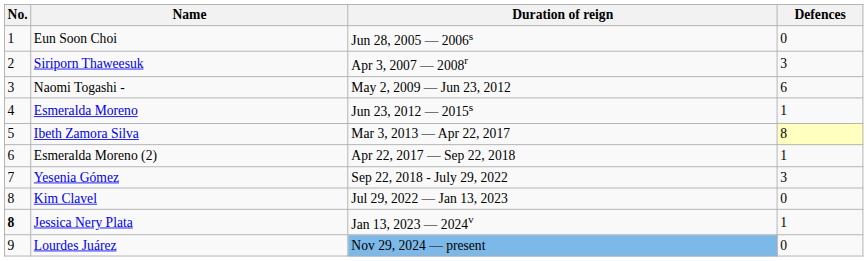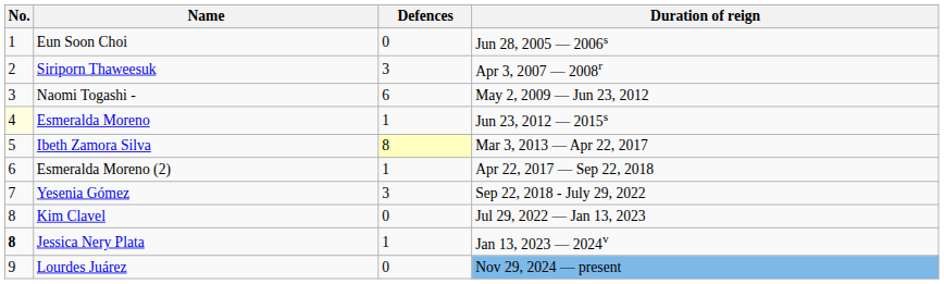columns swapped: Duration of reign <-> Defences
Esmeralda Moreno | No.: no background -> lightyellow background
